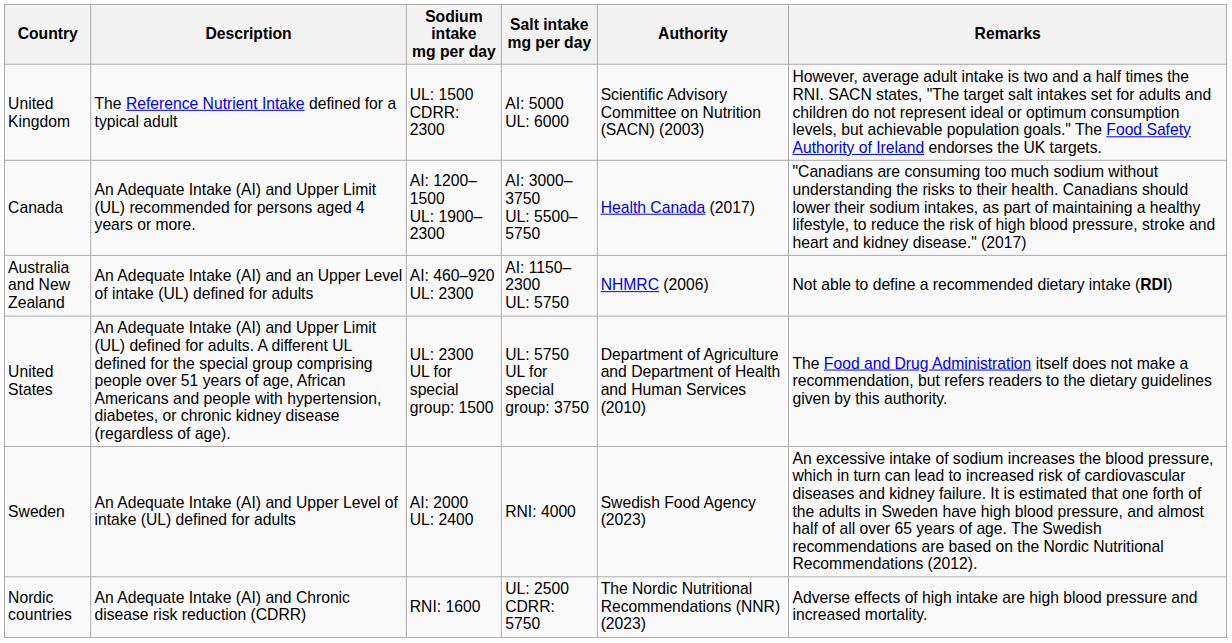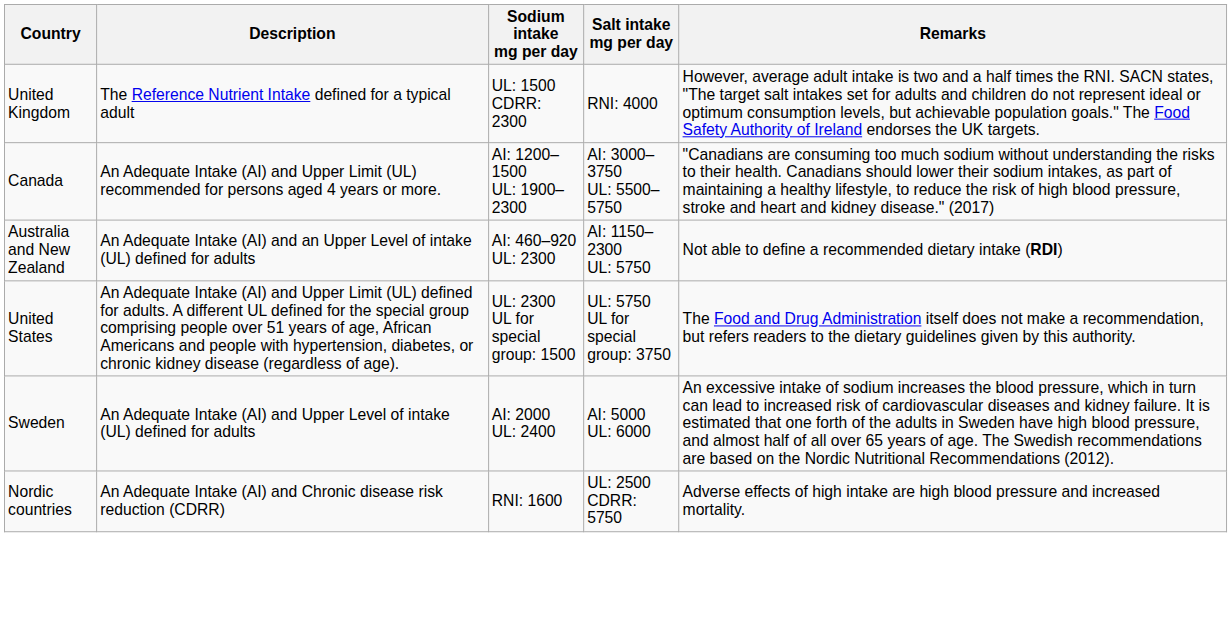- column: Authority | Scientific Advisory Committee on Nutrition (SACN) (2003) | Health Canada (2017) | NHMRC (2006) | Department of Agriculture and Department of Health and Human Services (2010) | Swedish Food Agency (2023) | The Nordic Nutritional Recommendations (NNR) (2023)
United Kingdom | Salt intake mg per day: AI: 5000 UL: 6000 -> RNI: 4000
Sweden | Salt intake mg per day: RNI: 4000 -> AI: 5000 UL: 6000
